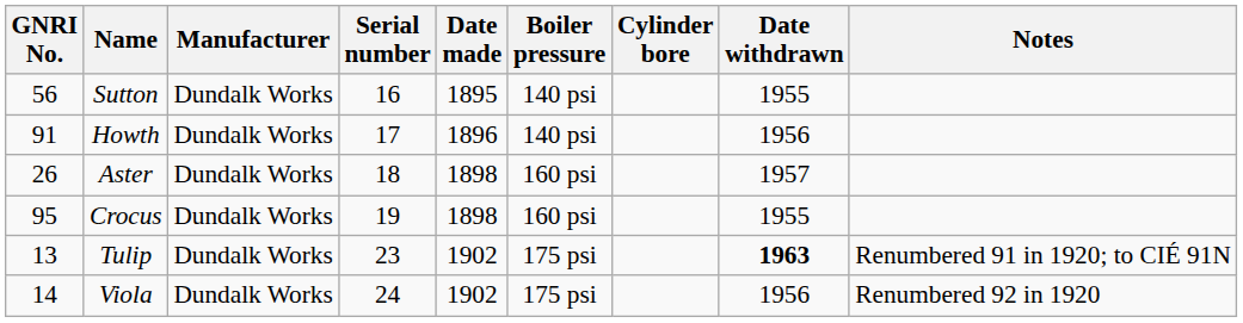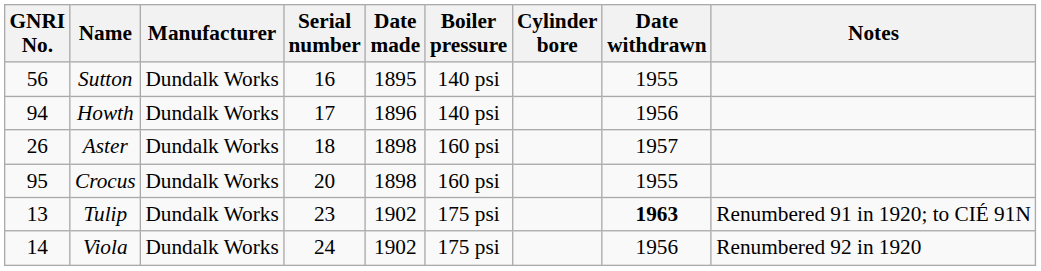Howth | GNRI No.: 91 -> 94
Crocus | Serial number: 19 -> 20
